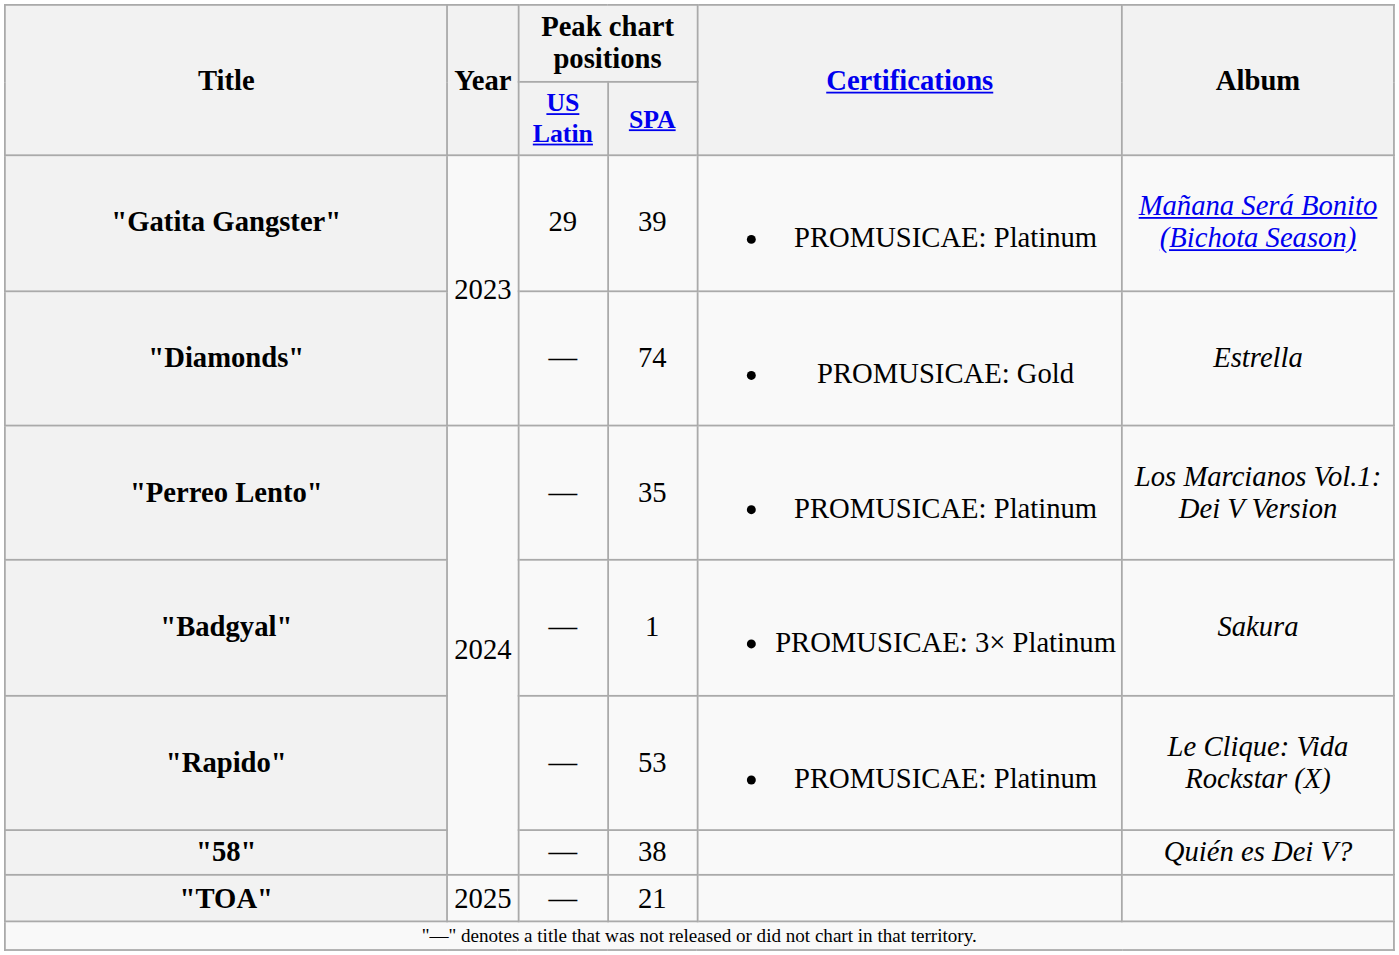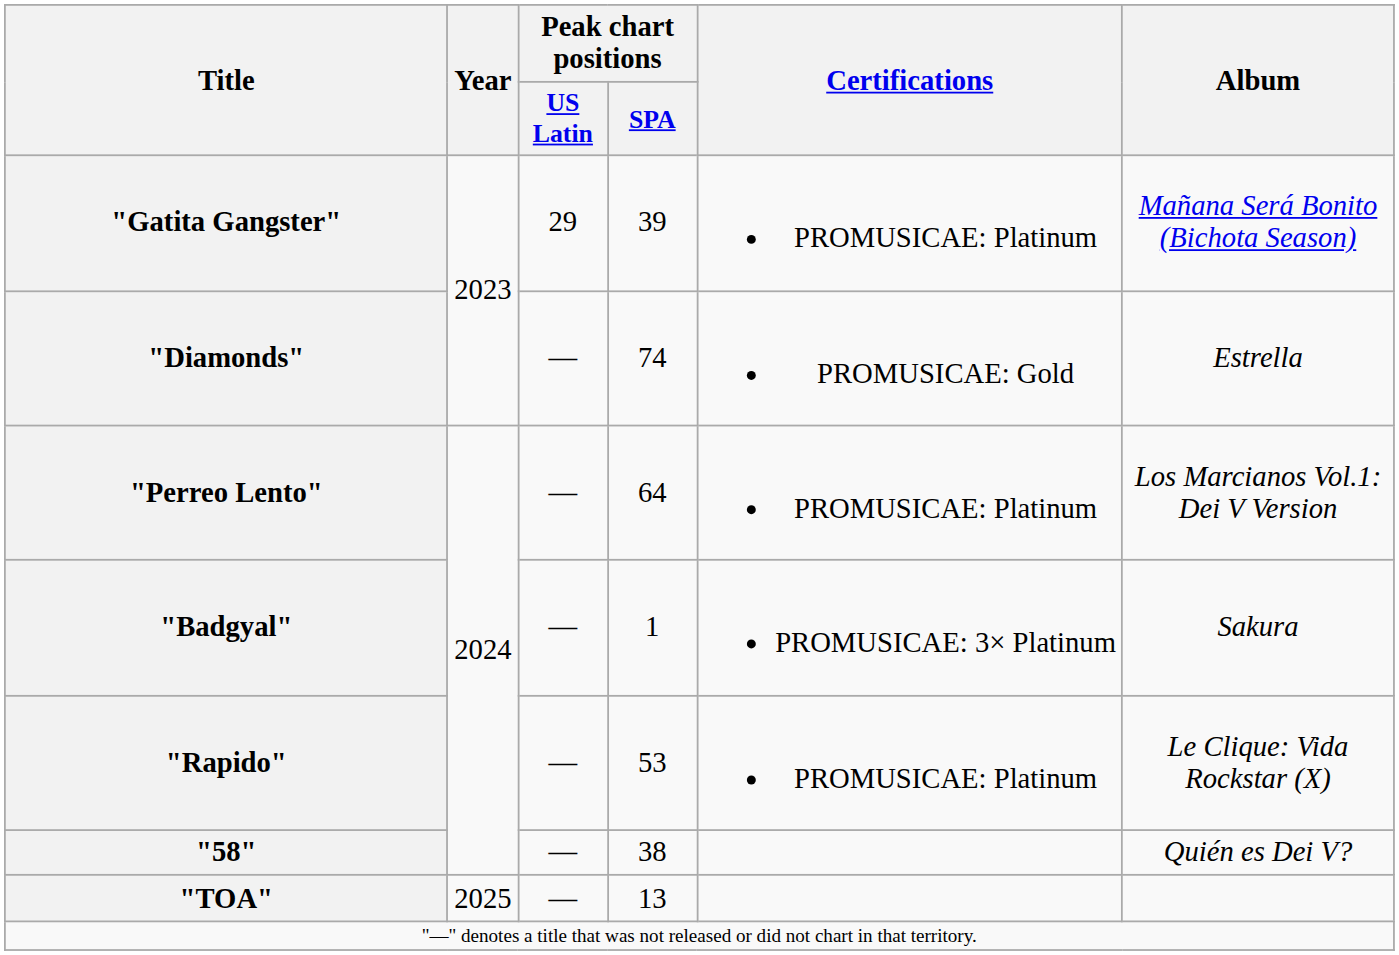"Perreo Lento" | Peak chart positions / SPA: 35 -> 64
"TOA" | Peak chart positions / SPA: 21 -> 13
